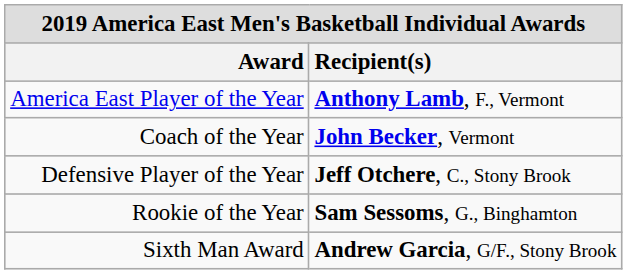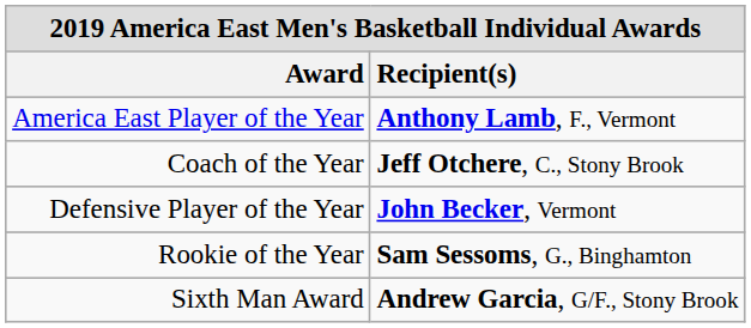Coach of the Year | Recipient(s): John Becker, Vermont -> Jeff Otchere, C., Stony Brook
Defensive Player of the Year | Recipient(s): Jeff Otchere, C., Stony Brook -> John Becker, Vermont
